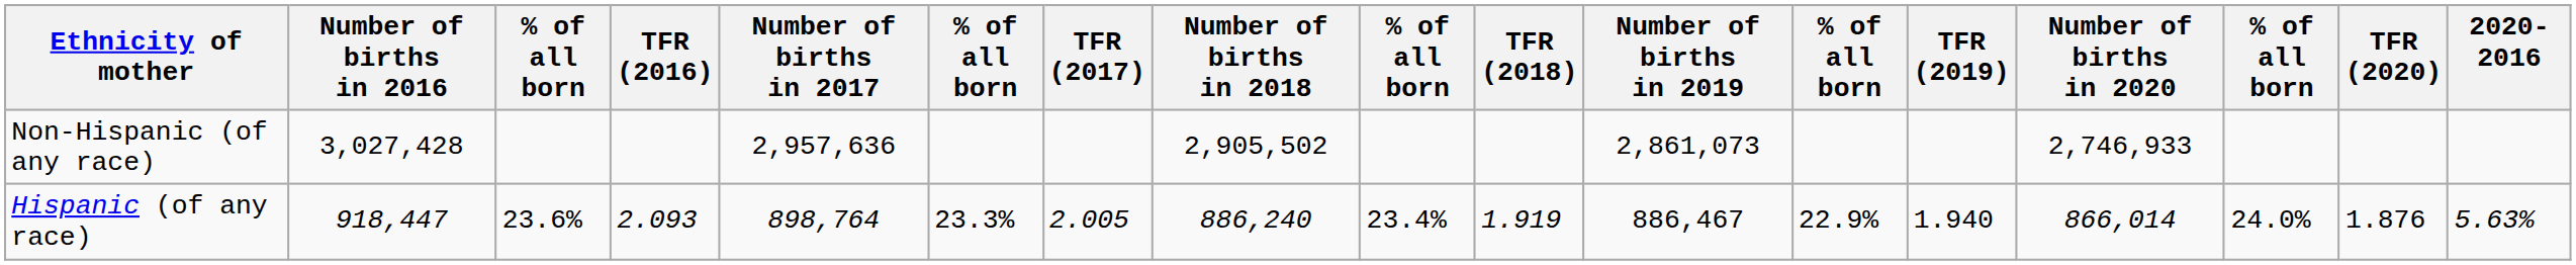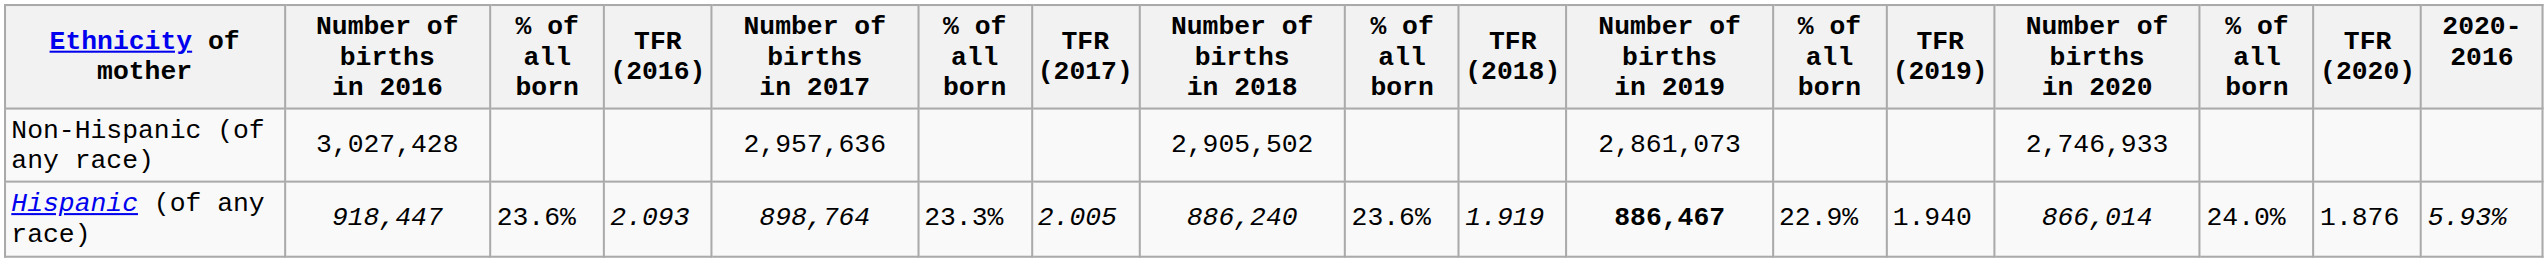Hispanic (of any race) | column 9: 23.4% -> 23.6%
Hispanic (of any race) | Number of births in 2019: normal -> bold
Hispanic (of any race) | 2020-2016: 5.63% -> 5.93%
